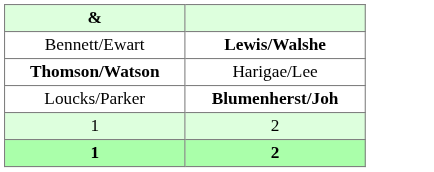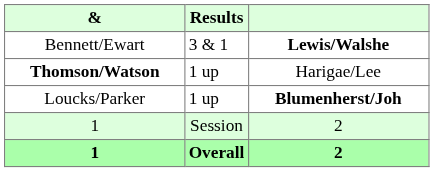+ column: Results | 3 & 1 | 1 up | 1 up | Session | Overall
